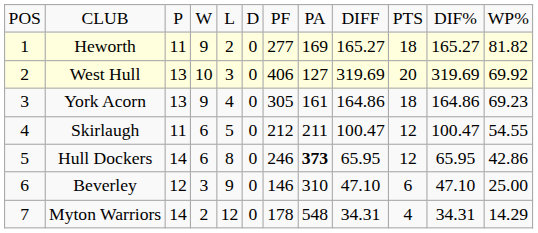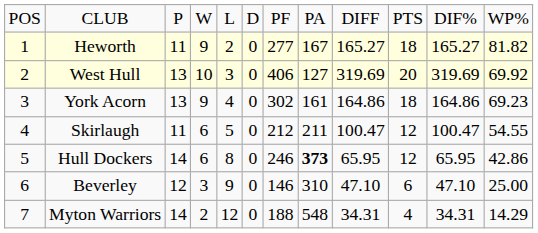Heworth | column 8: 169 -> 167
York Acorn | column 7: 305 -> 302
Myton Warriors | column 7: 178 -> 188
